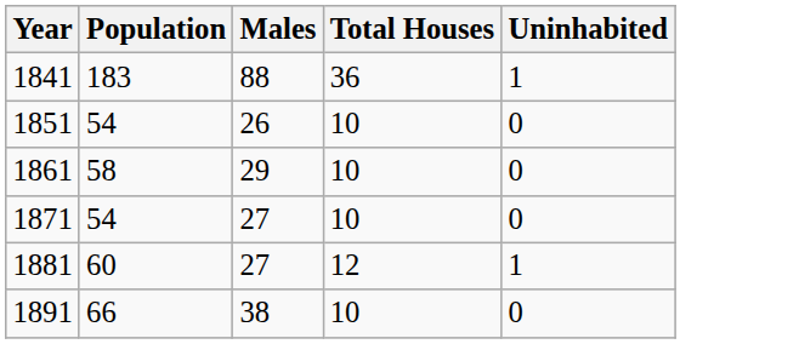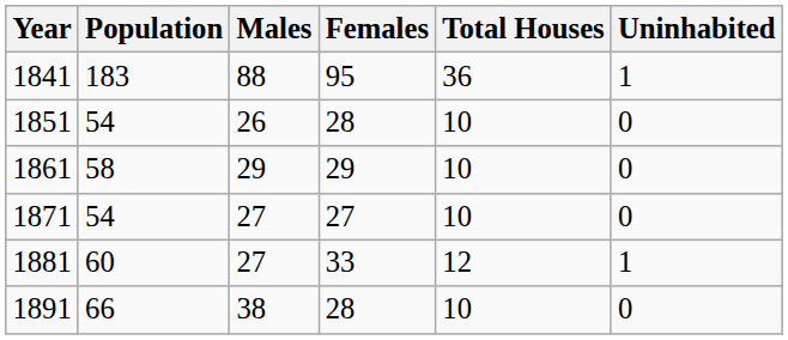+ column: Females | 95 | 28 | 29 | 27 | 33 | 28
